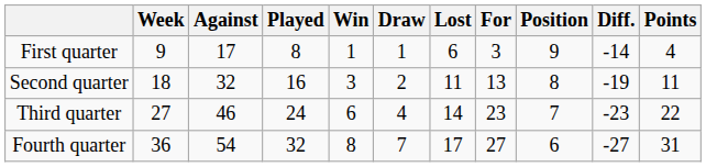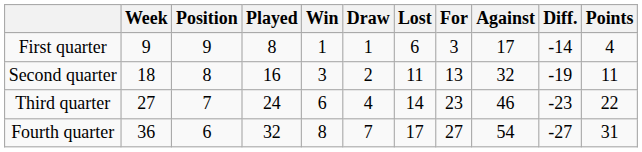columns swapped: Position <-> Against
